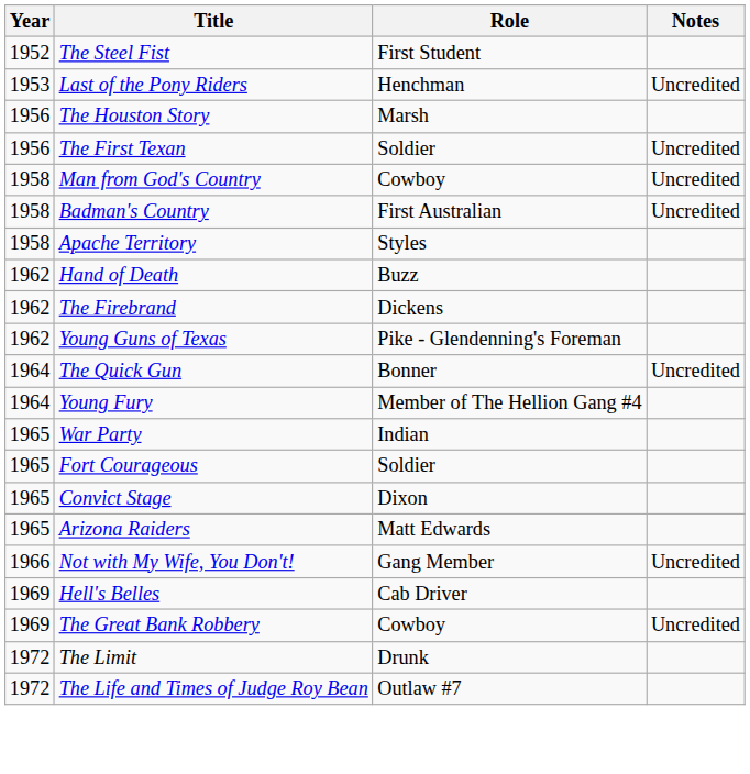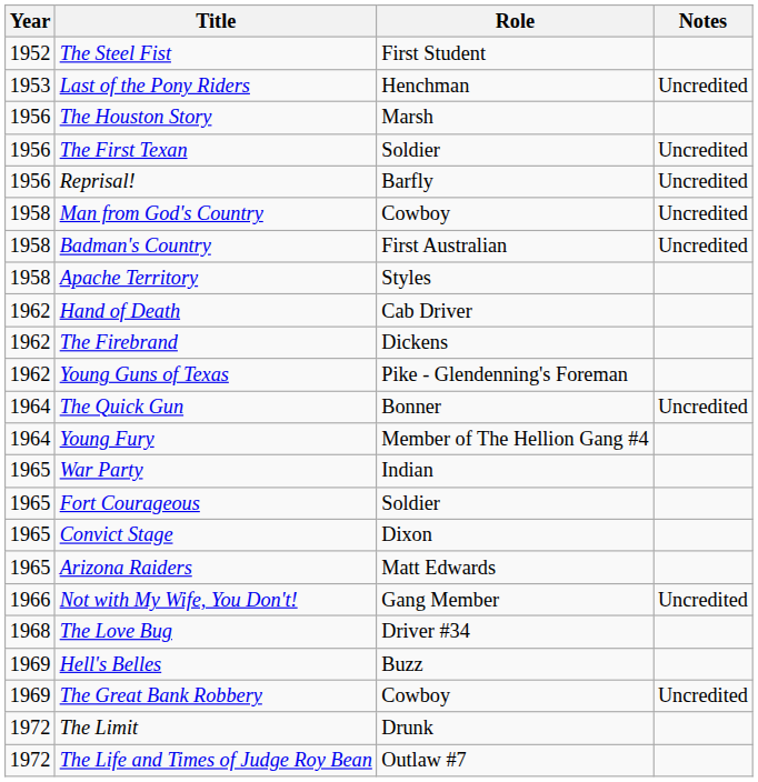+ row: 1956 | Reprisal! | Barfly | Uncredited
Hand of Death | Role: Buzz -> Cab Driver
+ row: 1968 | The Love Bug | Driver #34
Hell's Belles | Role: Cab Driver -> Buzz
